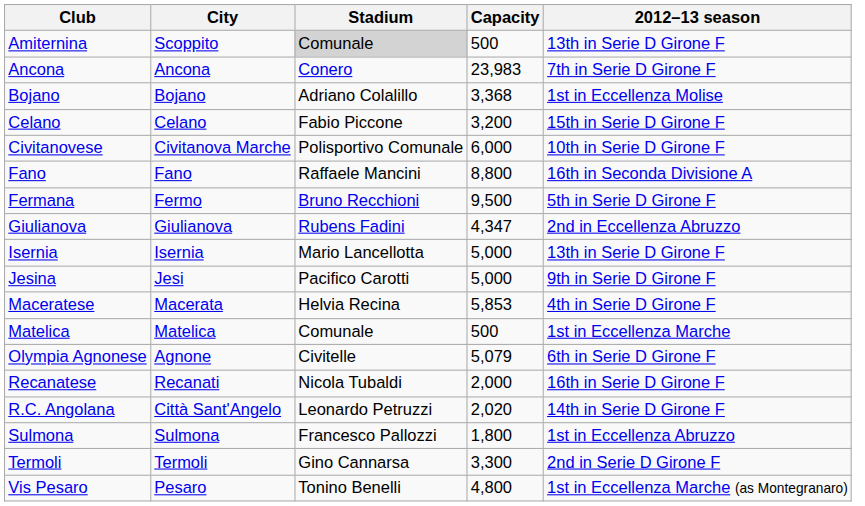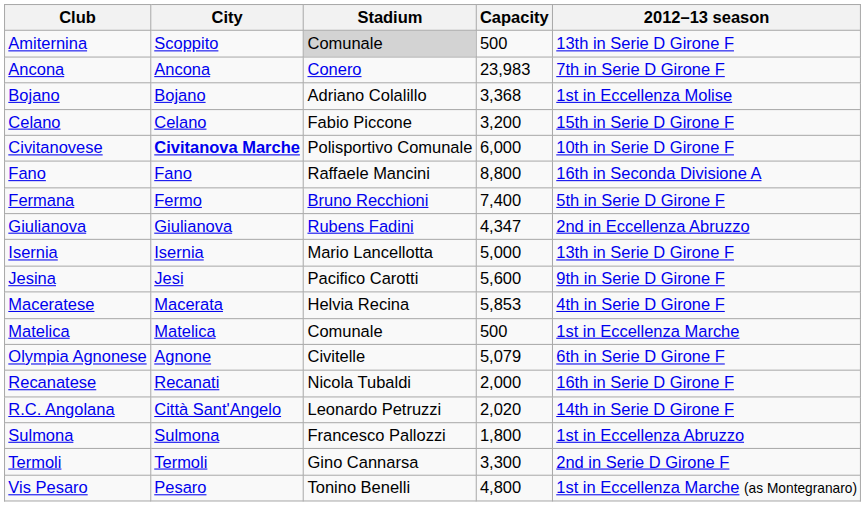Civitanovese | City: normal -> bold
Fermana | Capacity: 9,500 -> 7,400
Jesina | Capacity: 5,000 -> 5,600
